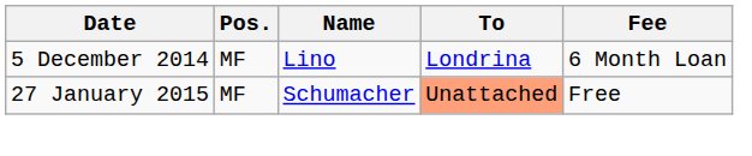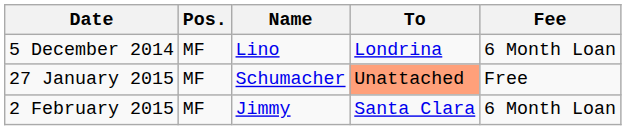+ row: 2 February 2015 | MF | Jimmy | Santa Clara | 6 Month Loan
